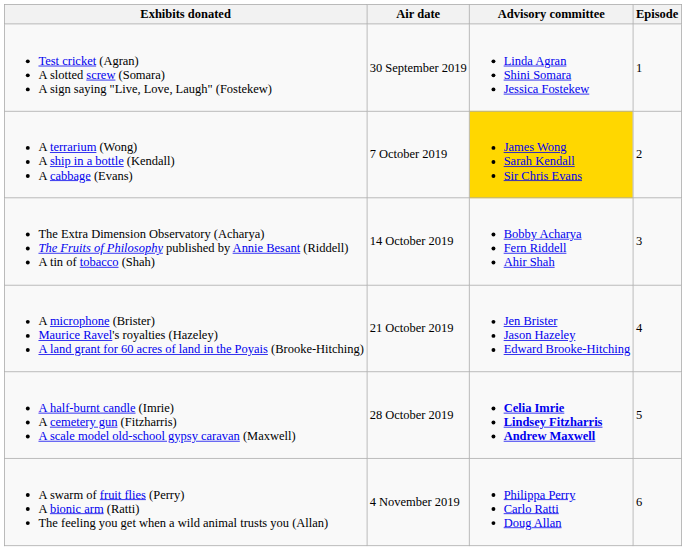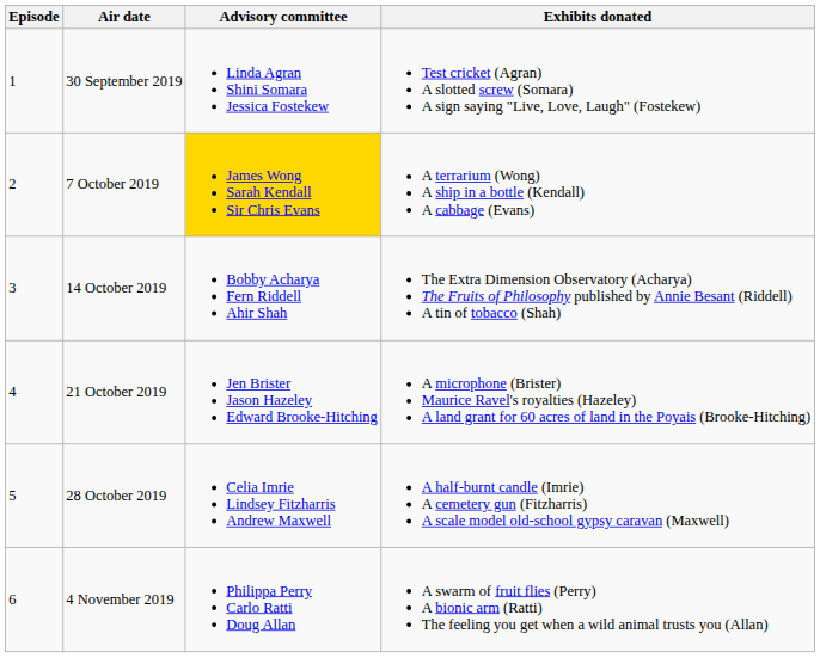columns swapped: Episode <-> Exhibits donated
28 October 2019 | Advisory committee: bold -> normal
